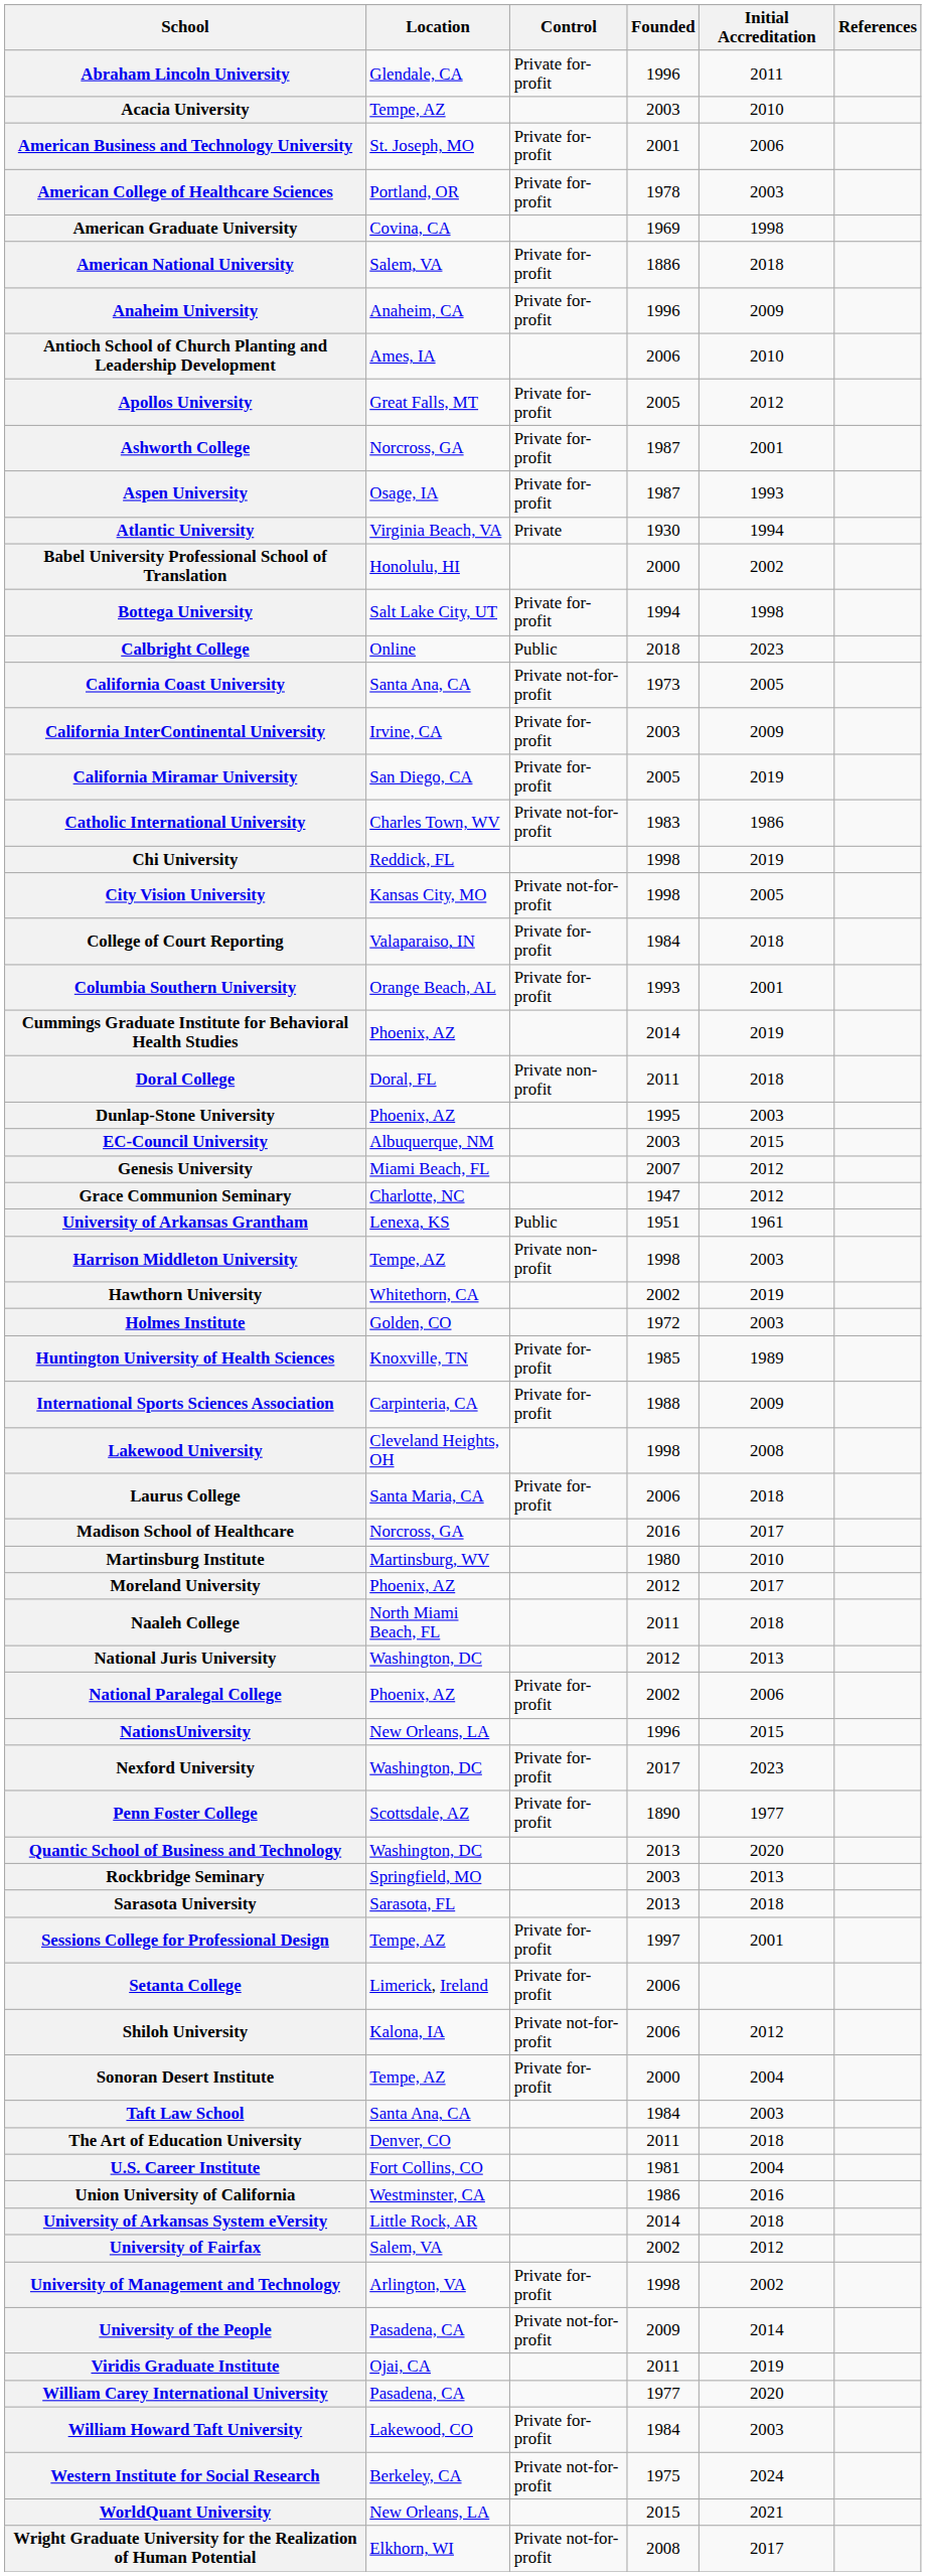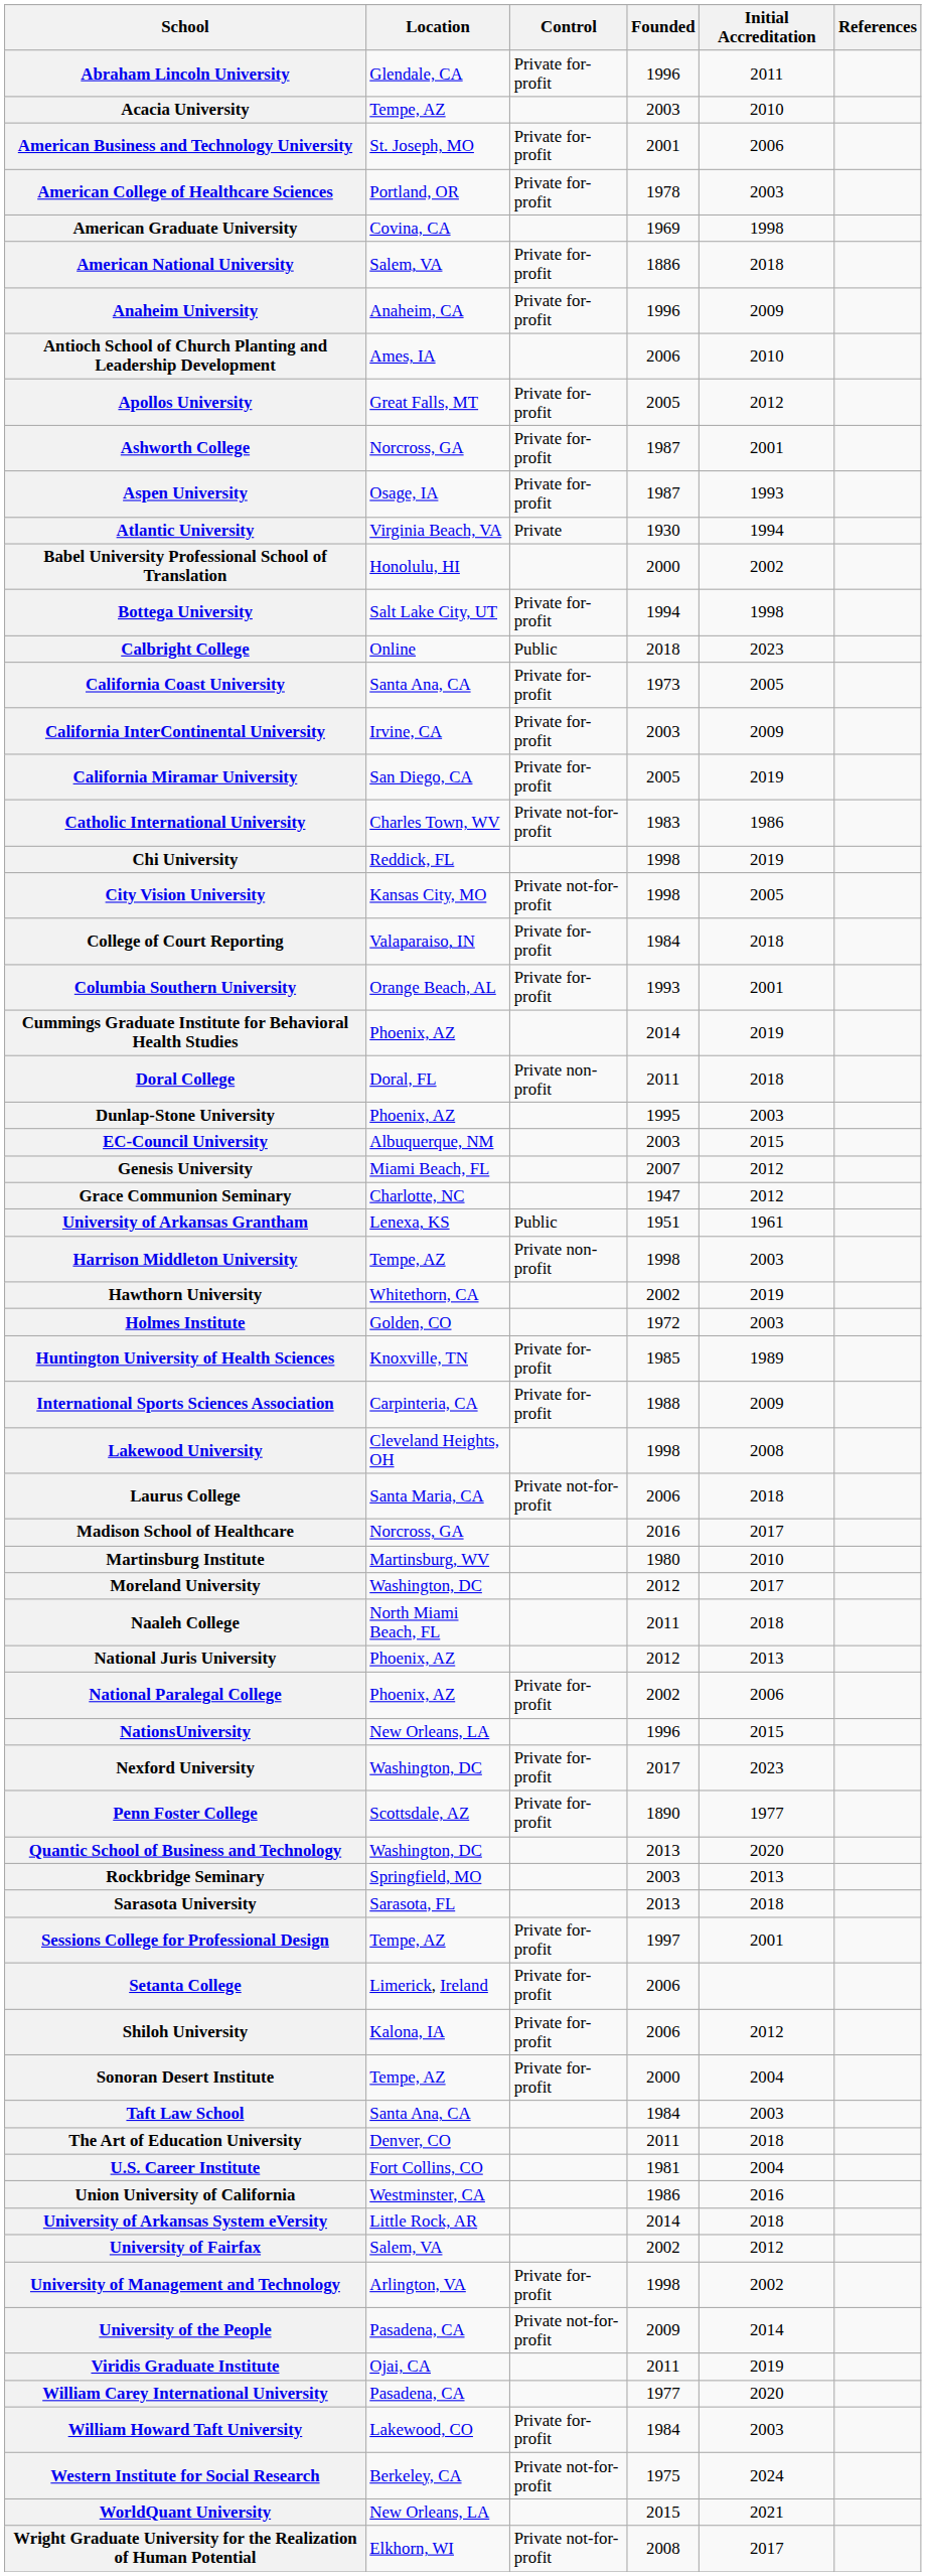California Coast University | Control: Private not-for-profit -> Private for-profit
Laurus College | Control: Private for-profit -> Private not-for-profit
Moreland University | Location: Phoenix, AZ -> Washington, DC
National Juris University | Location: Washington, DC -> Phoenix, AZ
Shiloh University | Control: Private not-for-profit -> Private for-profit
